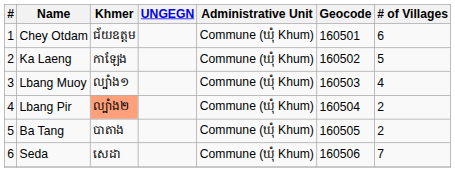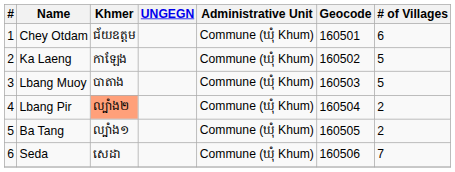Lbang Muoy | Khmer: ល្បាំង១ -> បាតាង
Lbang Muoy | # of Villages: 4 -> 5
Ba Tang | Khmer: បាតាង -> ល្បាំង១
